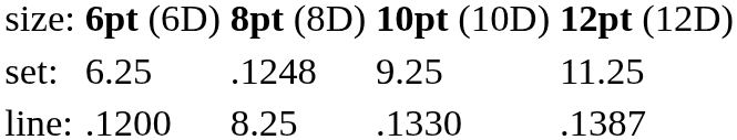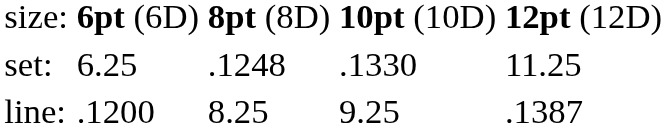set: | column 4: 9.25 -> .1330
line: | column 4: .1330 -> 9.25
